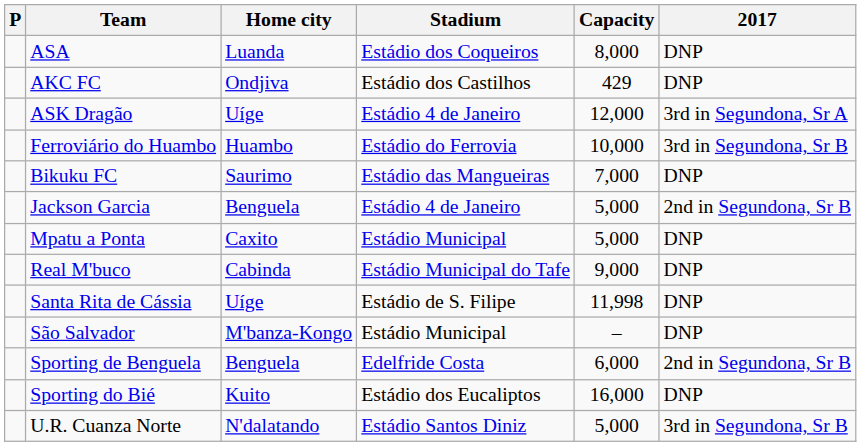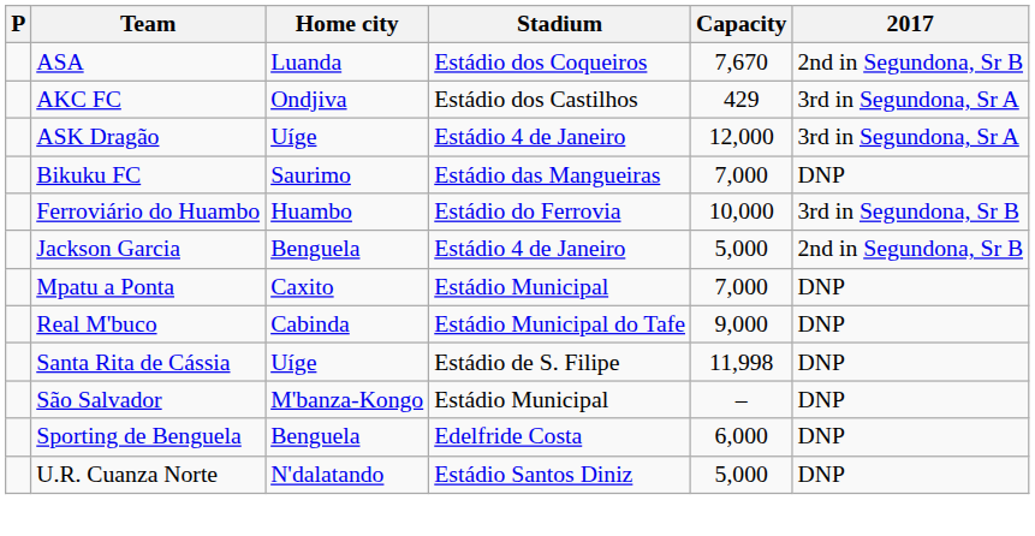ASA | Capacity: 8,000 -> 7,670
ASA | 2017: DNP -> 2nd in Segundona, Sr B
AKC FC | 2017: DNP -> 3rd in Segundona, Sr A
rows swapped: Bikuku FC <-> Ferroviário do Huambo
Mpatu a Ponta | Capacity: 5,000 -> 7,000
Sporting de Benguela | 2017: 2nd in Segundona, Sr B -> DNP
- row: Sporting do Bié | Kuito | Estádio dos Eucaliptos | 16,000 | DNP
U.R. Cuanza Norte | 2017: 3rd in Segundona, Sr B -> DNP
